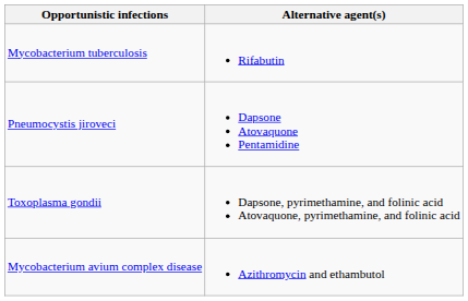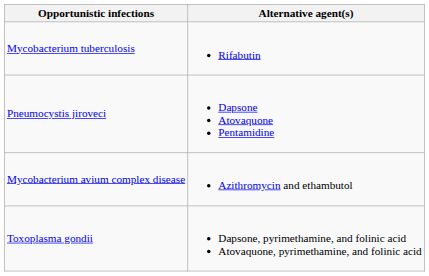rows swapped: Toxoplasma gondii <-> Mycobacterium avium complex disease
